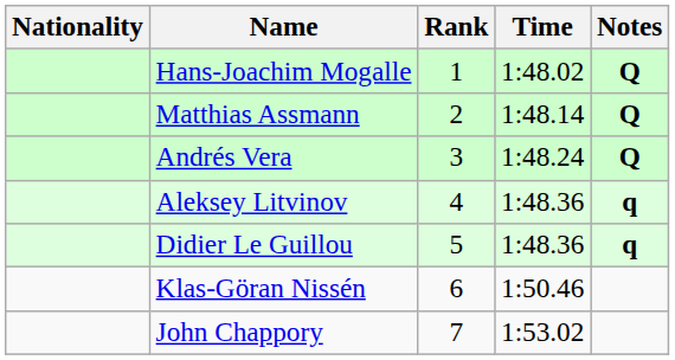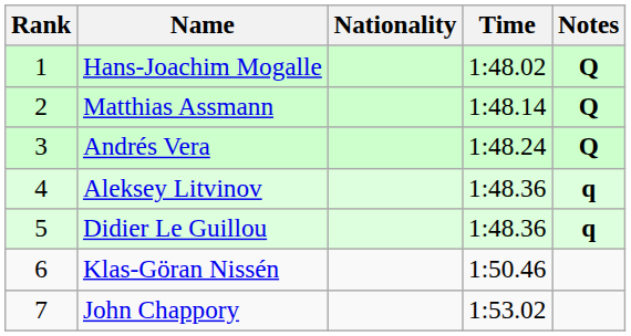columns swapped: Rank <-> Nationality
